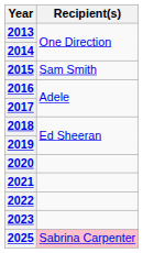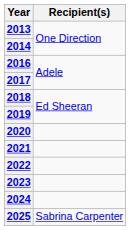- row: 2015 | Sam Smith
+ row: 2024
2025 | Recipient(s): pink background -> no background
